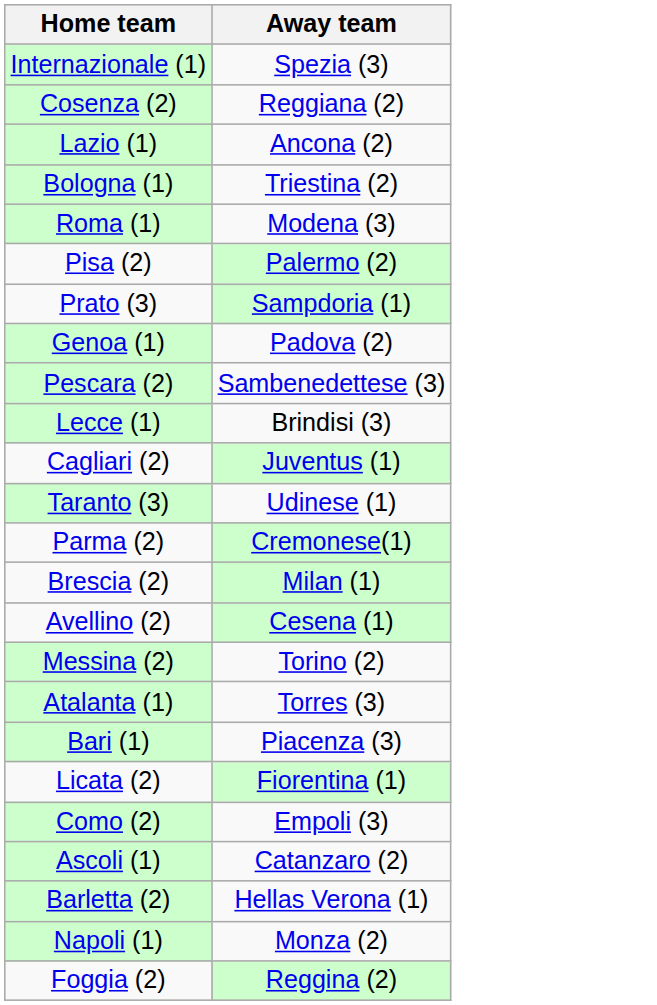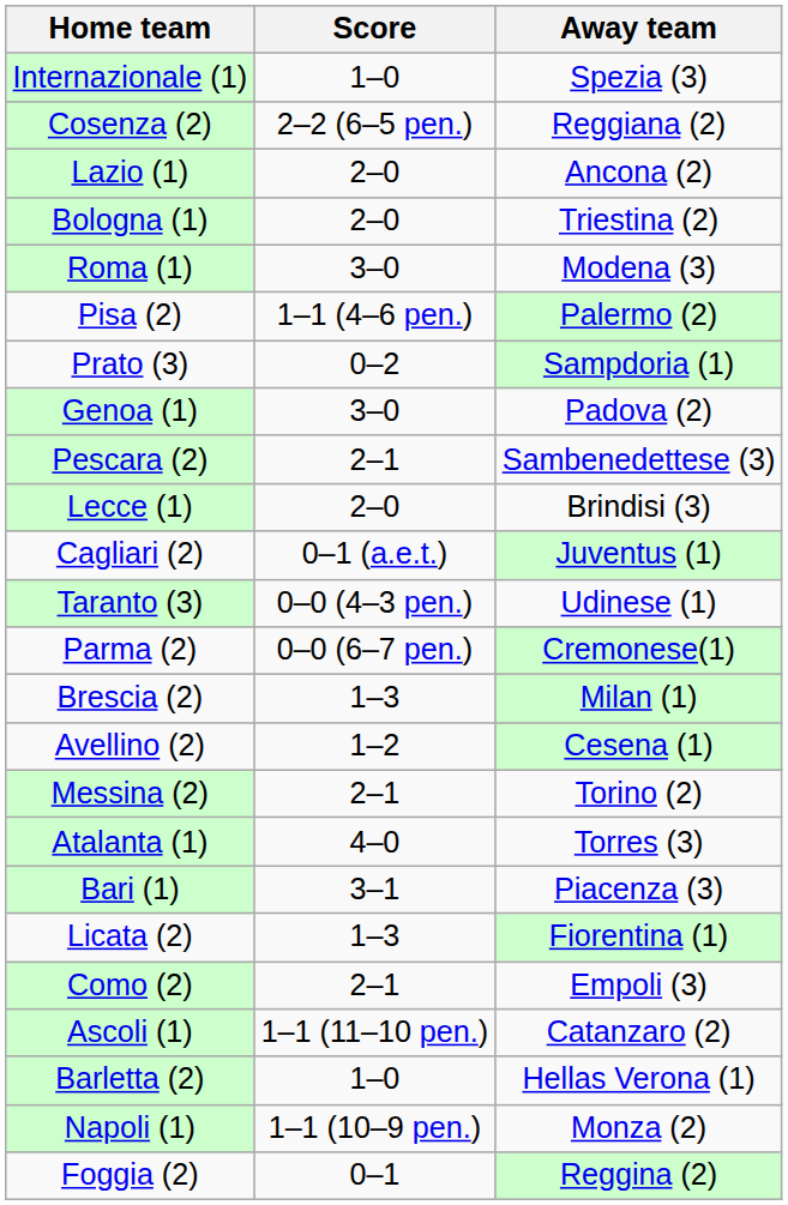+ column: Score | 1–0 | 2–2 (6–5 pen.) | 2–0 | 2–0 | 3–0 | 1–1 (4–6 pen.) | 0–2 | 3–0 | 2–1 | 2–0 | 0–1 (a.e.t.) | 0–0 (4–3 pen.) | 0–0 (6–7 pen.) | 1–3 | 1–2 | 2–1 | 4–0 | 3–1 | 1–3 | 2–1 | 1–1 (11–10 pen.) | 1–0 | 1–1 (10–9 pen.) | 0–1
